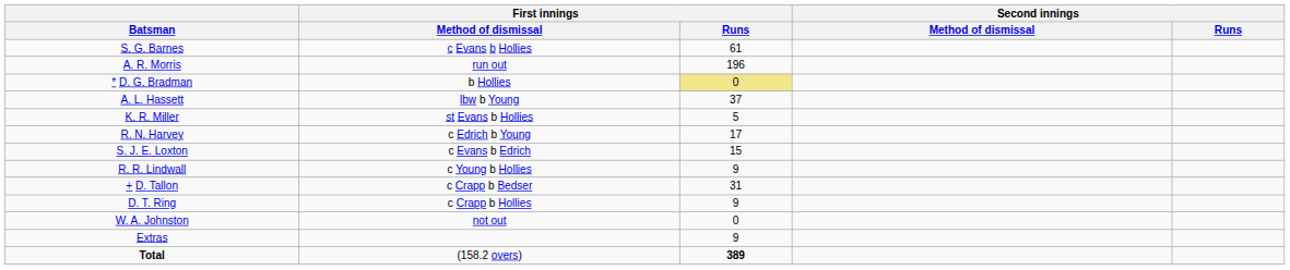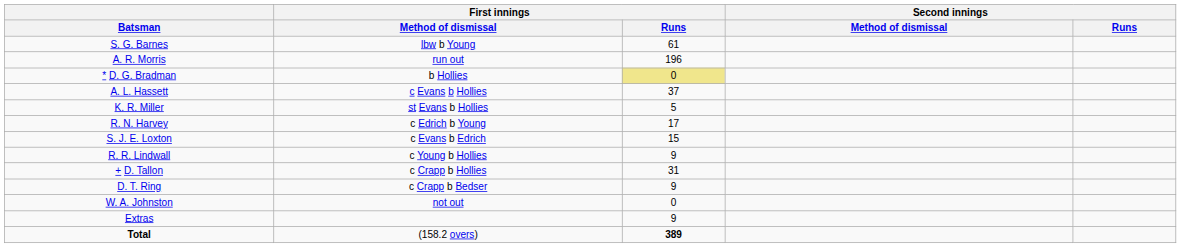S. G. Barnes | First innings / Method of dismissal: c Evans b Hollies -> lbw b Young
A. L. Hassett | First innings / Method of dismissal: lbw b Young -> c Evans b Hollies
+ D. Tallon | First innings / Method of dismissal: c Crapp b Bedser -> c Crapp b Hollies
D. T. Ring | First innings / Method of dismissal: c Crapp b Hollies -> c Crapp b Bedser
